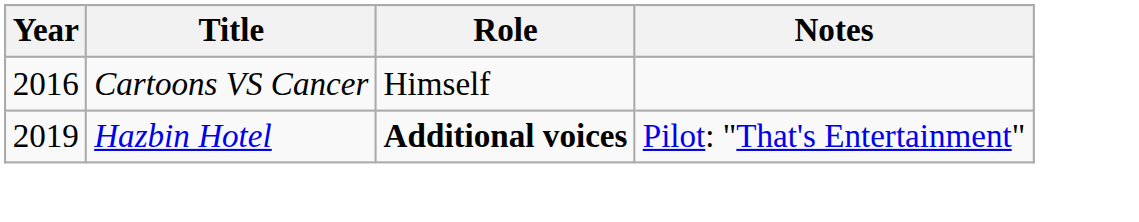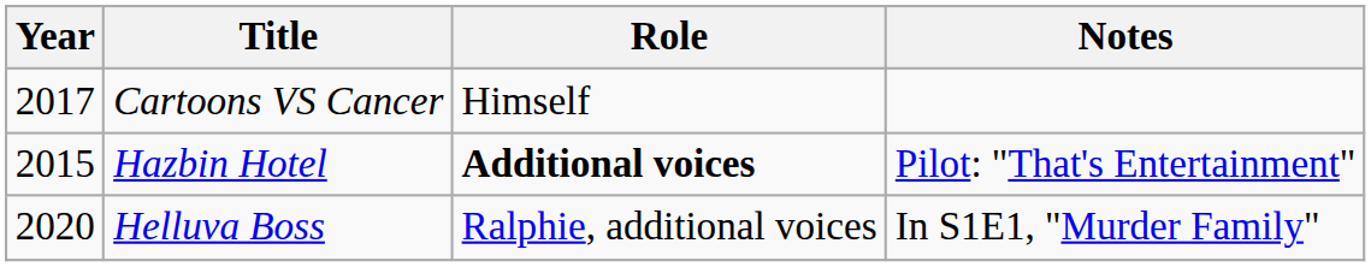Cartoons VS Cancer | Year: 2016 -> 2017
Hazbin Hotel | Year: 2019 -> 2015
+ row: 2020 | Helluva Boss | Ralphie, additional voices | In S1E1, "Murder Family"
